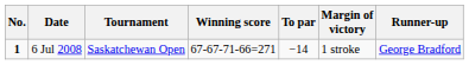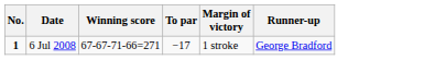- column: Tournament | Saskatchewan Open
6 Jul 2008 | To par: −14 -> −17
